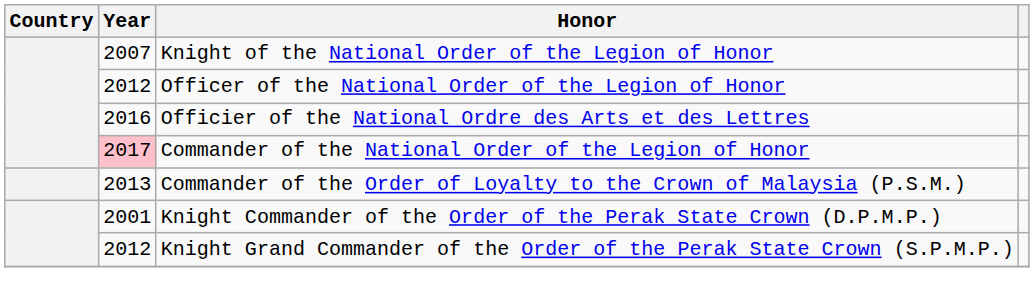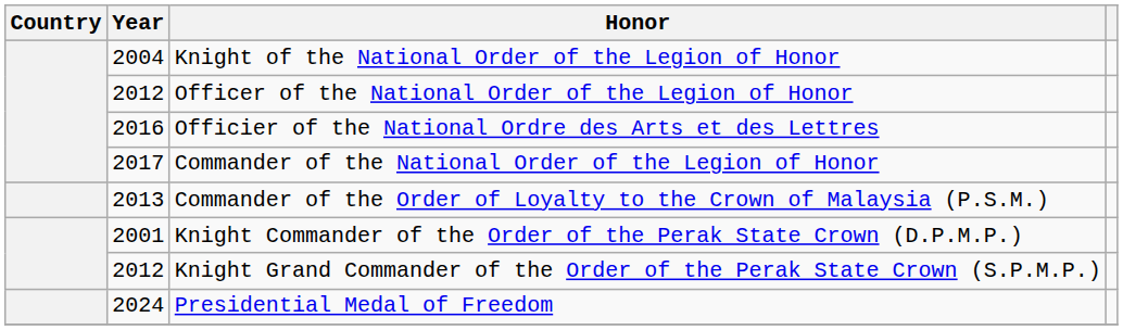Knight of the National Order of the Legion of Honor | Year: 2007 -> 2004
Commander of the National Order of the Legion of Honor | Year: pink background -> no background
+ row: 2024 | Presidential Medal of Freedom
